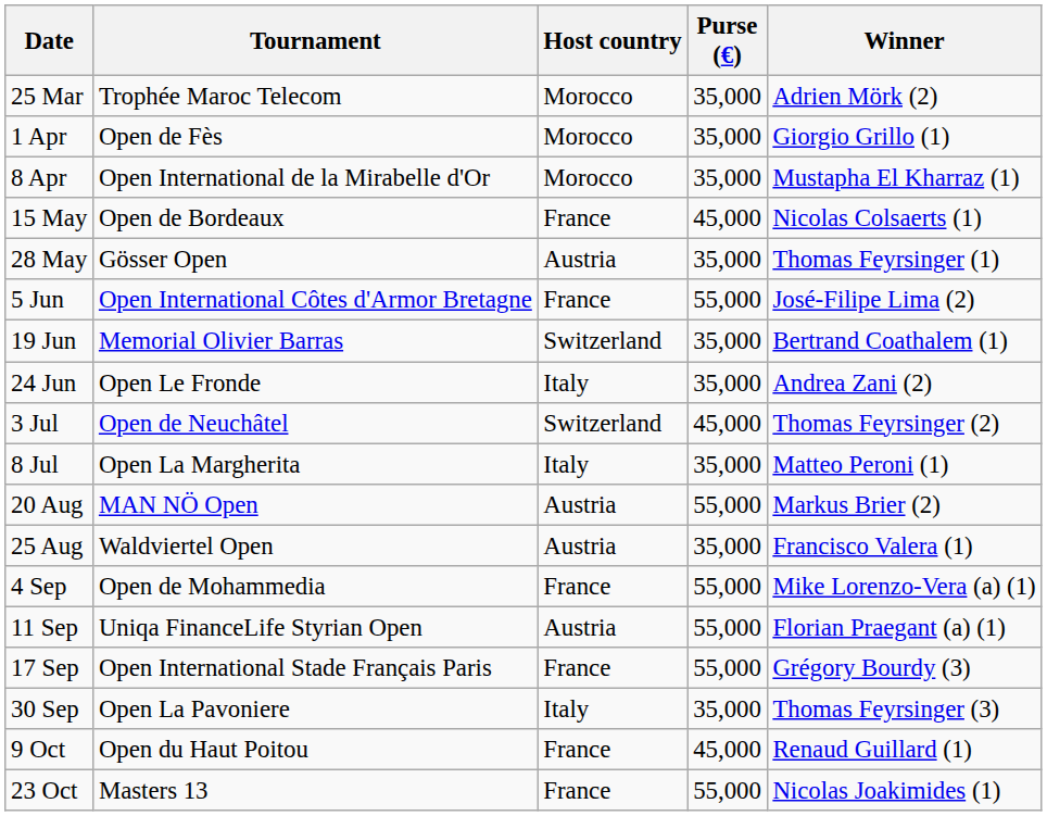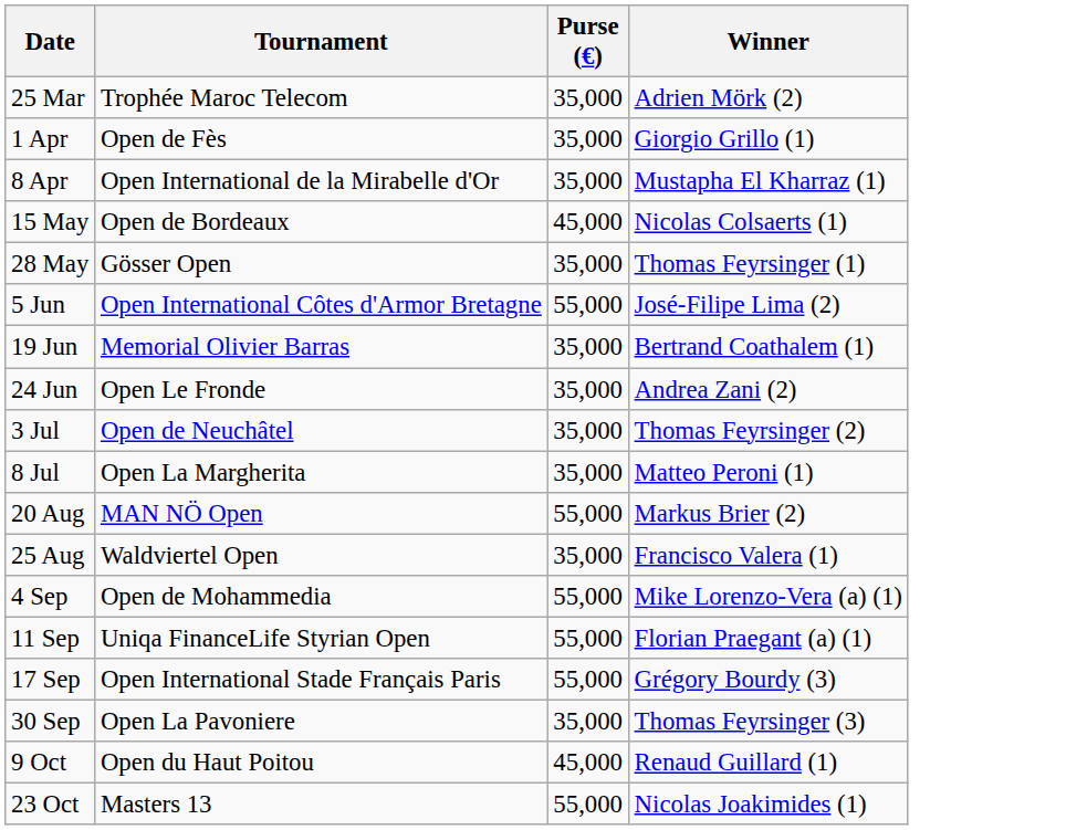- column: Host country | Morocco | Morocco | Morocco | France | Austria | France | Switzerland | Italy | Switzerland | Italy | Austria | Austria | France | Austria | France | Italy | France | France
3 Jul | Purse (€): 45,000 -> 35,000
